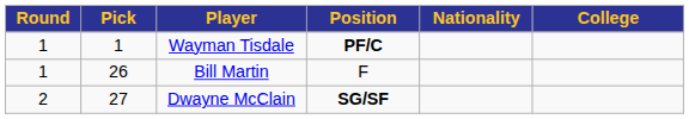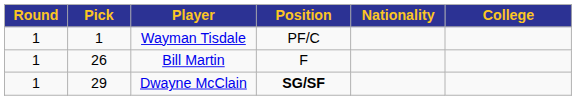Wayman Tisdale | Position: bold -> normal
Dwayne McClain | Round: 2 -> 1
Dwayne McClain | Pick: 27 -> 29
